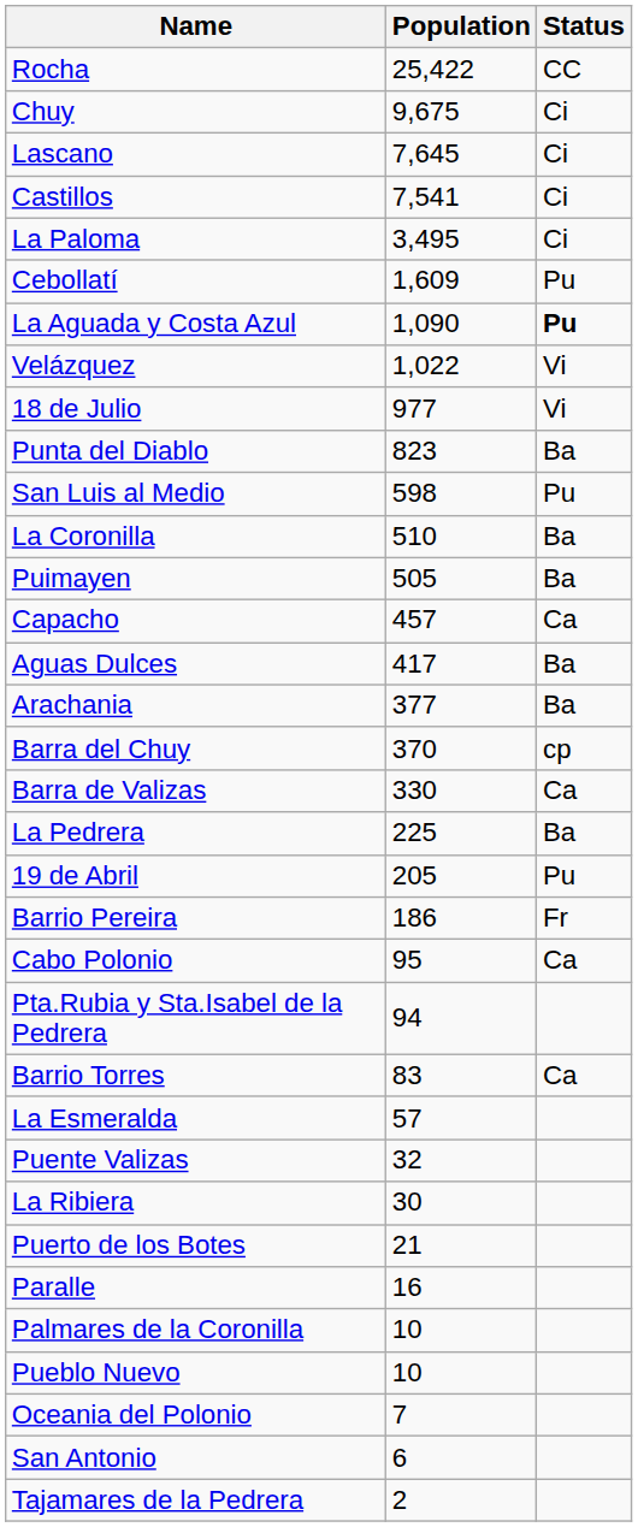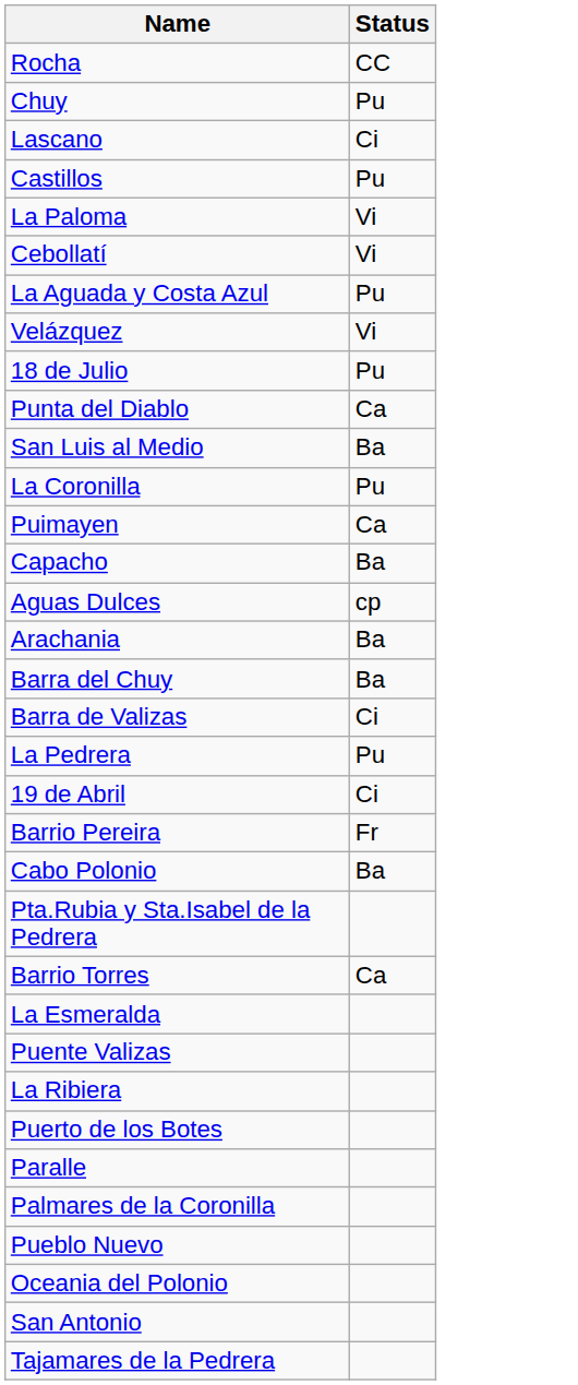- column: Population | 25,422 | 9,675 | 7,645 | 7,541 | 3,495 | 1,609 | 1,090 | 1,022 | 977 | 823 | 598 | 510 | 505 | 457 | 417 | 377 | 370 | 330 | 225 | 205 | 186 | 95 | 94 | 83 | 57 | 32 | 30 | 21 | 16 | 10 | 10 | 7 | 6 | 2
Chuy | Status: Ci -> Pu
Castillos | Status: Ci -> Pu
La Paloma | Status: Ci -> Vi
Cebollatí | Status: Pu -> Vi
La Aguada y Costa Azul | Status: bold -> normal
18 de Julio | Status: Vi -> Pu
Punta del Diablo | Status: Ba -> Ca
San Luis al Medio | Status: Pu -> Ba
La Coronilla | Status: Ba -> Pu
Puimayen | Status: Ba -> Ca
Capacho | Status: Ca -> Ba
Aguas Dulces | Status: Ba -> cp
Barra del Chuy | Status: cp -> Ba
Barra de Valizas | Status: Ca -> Ci
La Pedrera | Status: Ba -> Pu
19 de Abril | Status: Pu -> Ci
Cabo Polonio | Status: Ca -> Ba
